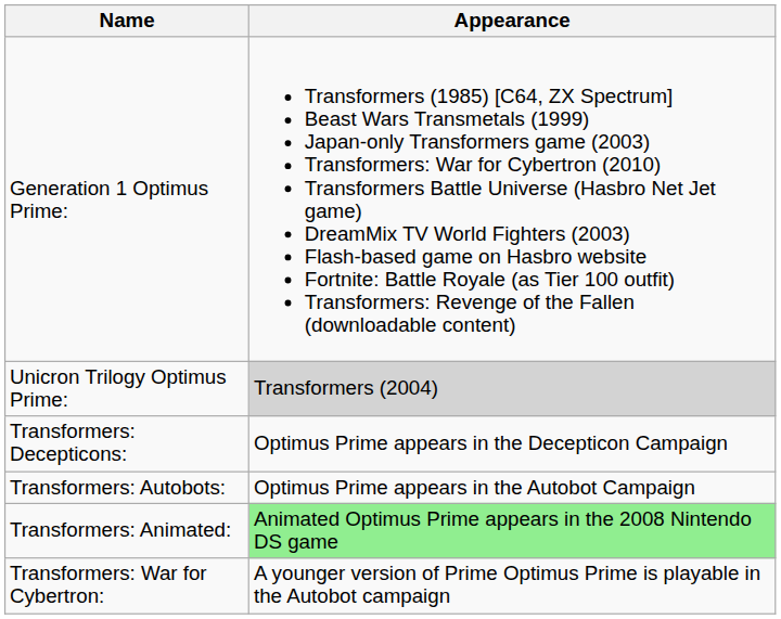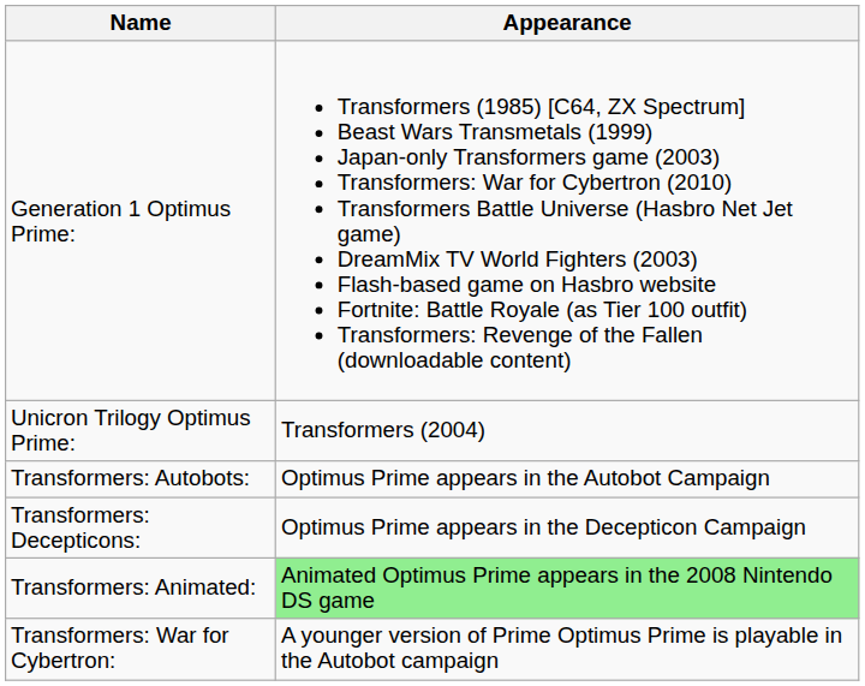Unicron Trilogy Optimus Prime: | Appearance: lightgrey background -> no background
rows swapped: Transformers: Autobots: <-> Transformers: Decepticons:
